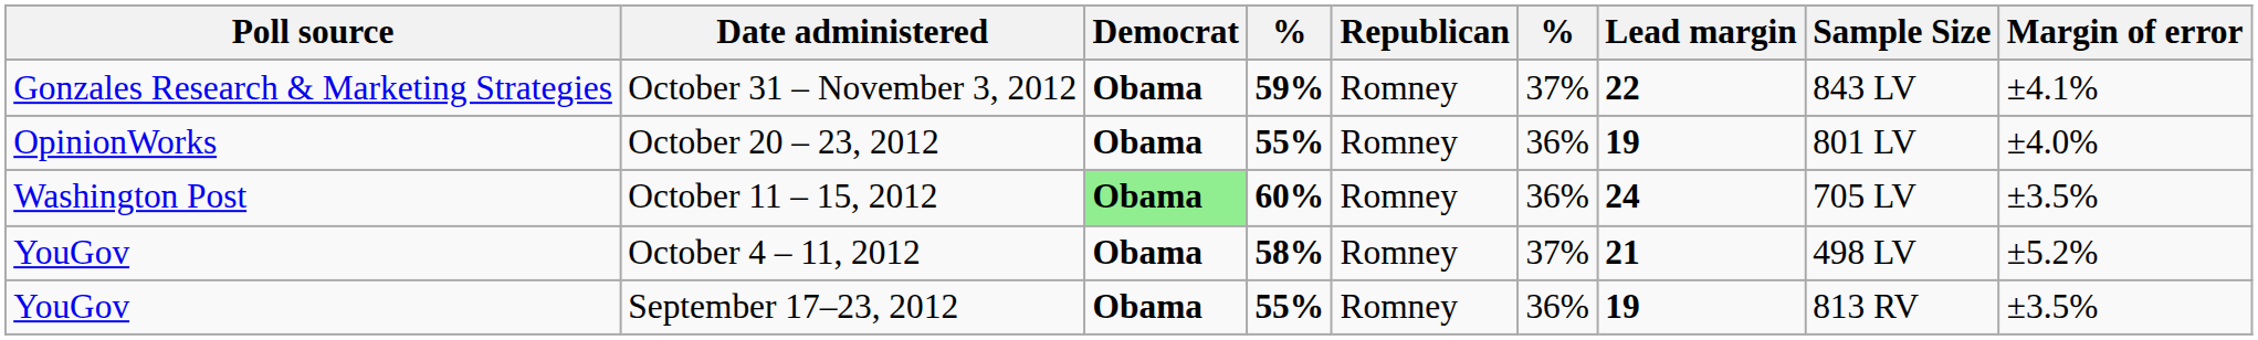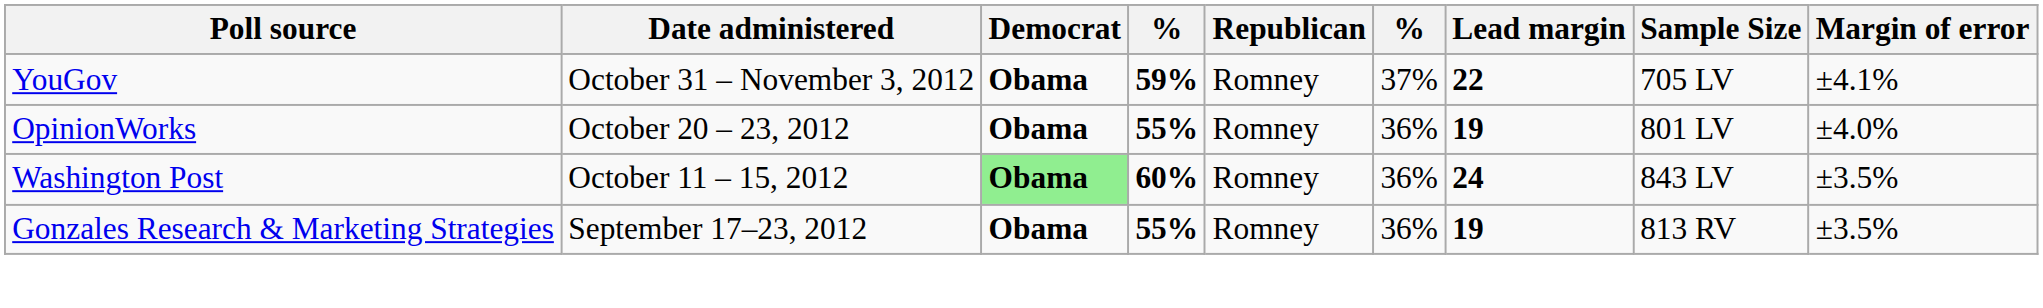October 31 – November 3, 2012 | Poll source: Gonzales Research & Marketing Strategies -> YouGov
October 31 – November 3, 2012 | Sample Size: 843 LV -> 705 LV
October 11 – 15, 2012 | Sample Size: 705 LV -> 843 LV
- row: YouGov | October 4 – 11, 2012 | Obama | 58% | Romney | 37% | 21 | 498 LV | ±5.2%
September 17–23, 2012 | Poll source: YouGov -> Gonzales Research & Marketing Strategies
